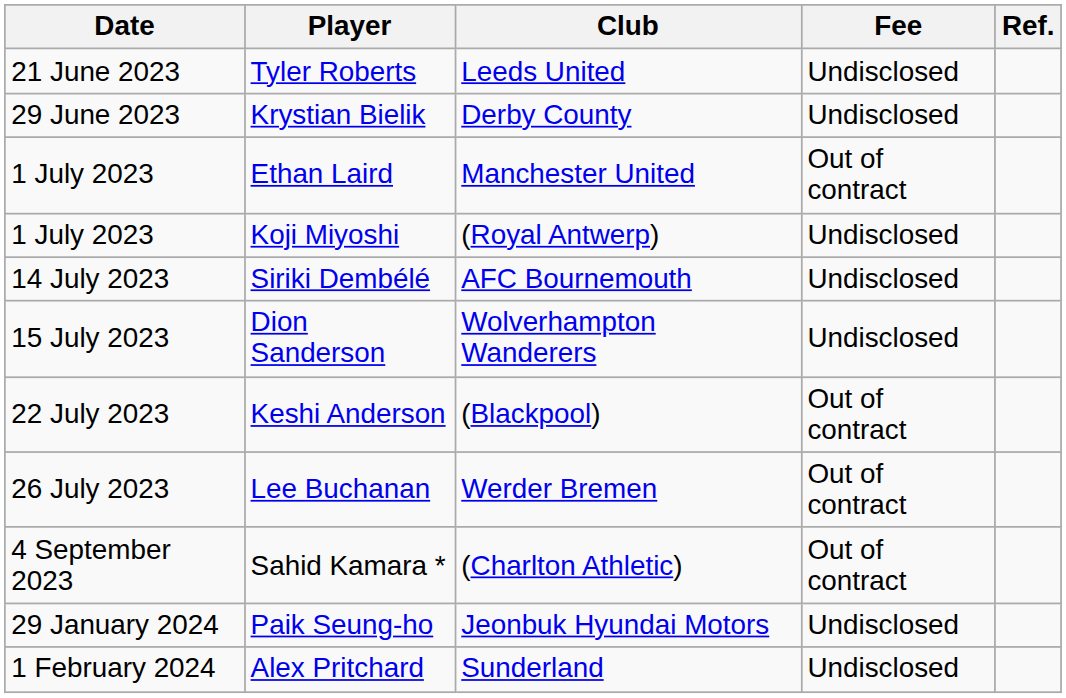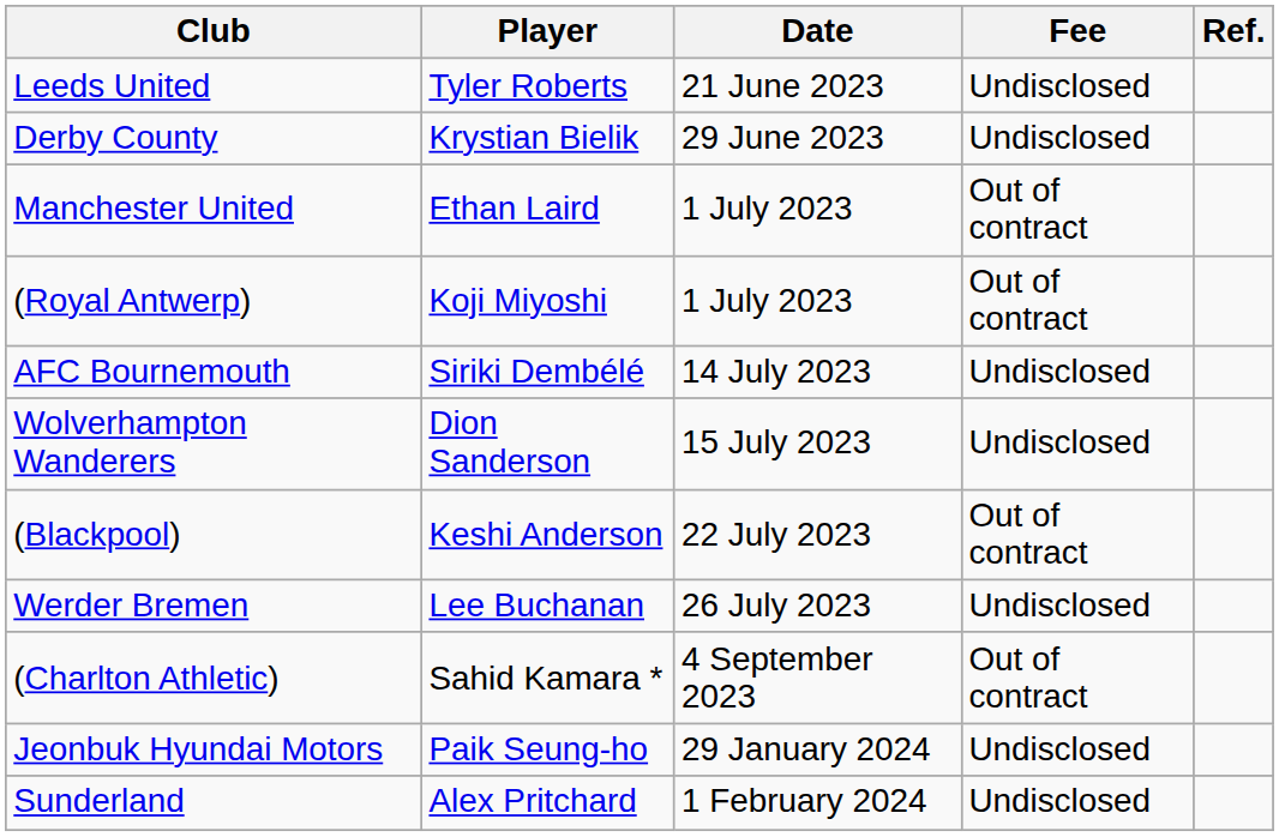columns swapped: Date <-> Club
Koji Miyoshi | Fee: Undisclosed -> Out of contract
Lee Buchanan | Fee: Out of contract -> Undisclosed
